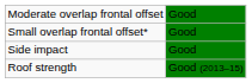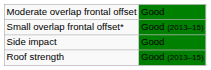Small overlap frontal offset* | column 2: Good -> Good (2013–15)
